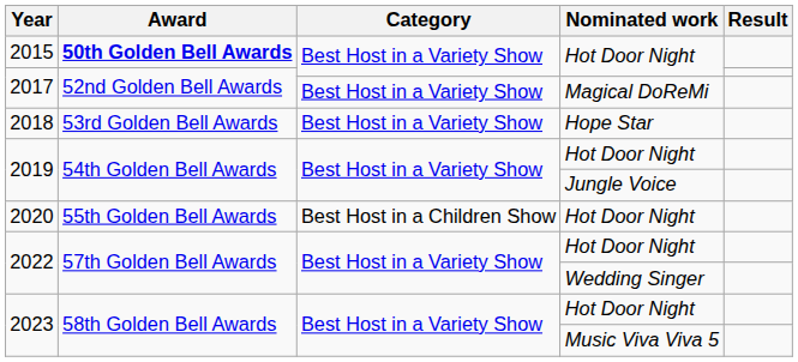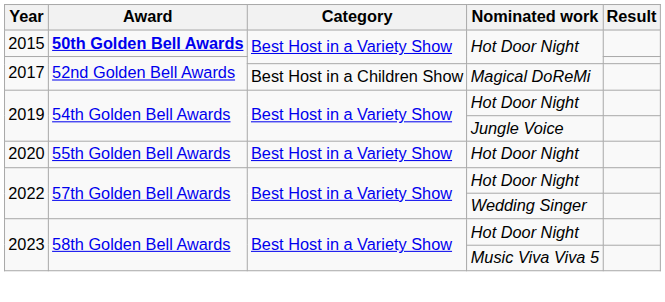2017 / Magical DoReMi | Category: Best Host in a Variety Show -> Best Host in a Children Show
- row: 2018 | 53rd Golden Bell Awards | Best Host in a Variety Show | Hope Star
2020 | Category: Best Host in a Children Show -> Best Host in a Variety Show
